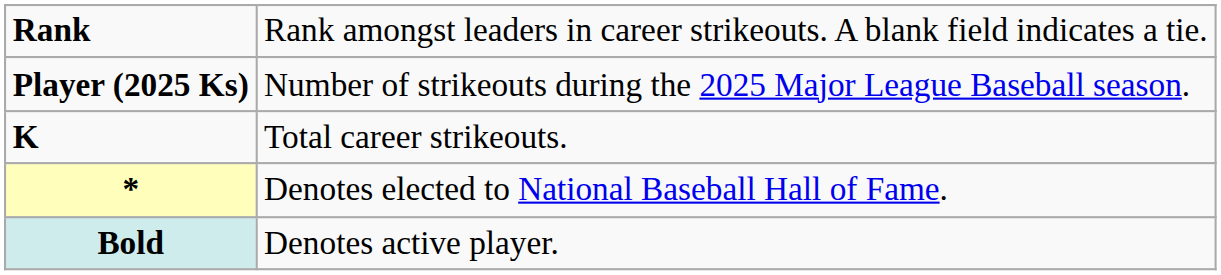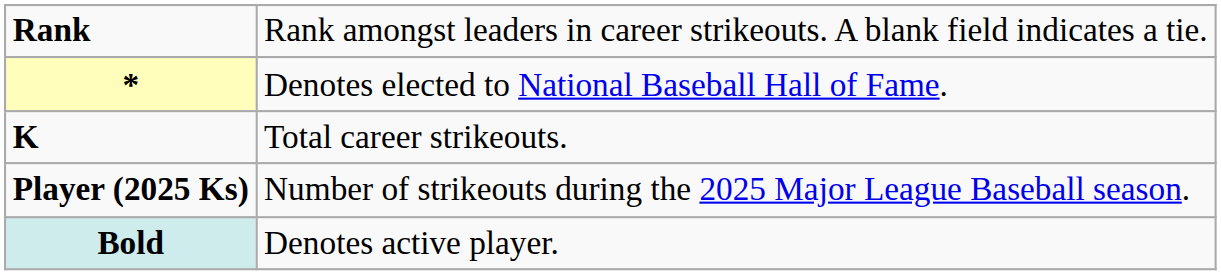rows swapped: Player (2025 Ks) <-> *
